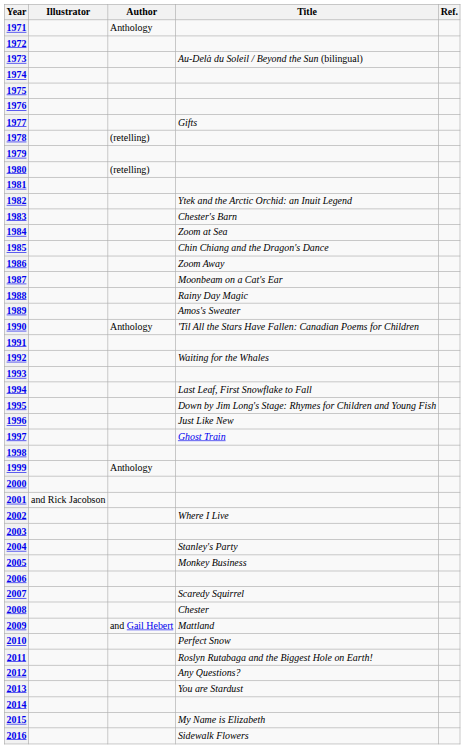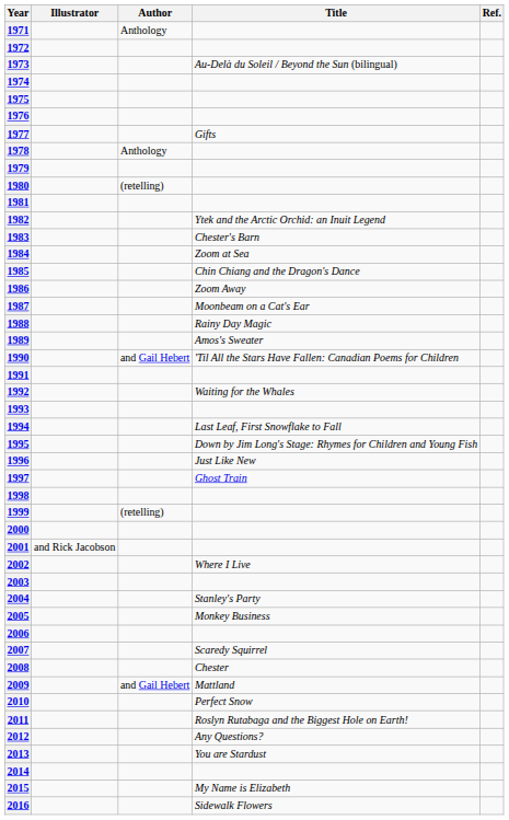1978 | Author: (retelling) -> Anthology
1990 | Author: Anthology -> and Gail Hebert
1999 | Author: Anthology -> (retelling)
